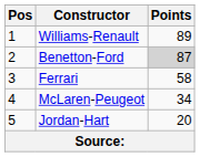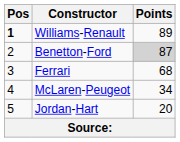Williams-Renault | Pos: normal -> bold
Ferrari | Points: 58 -> 68
